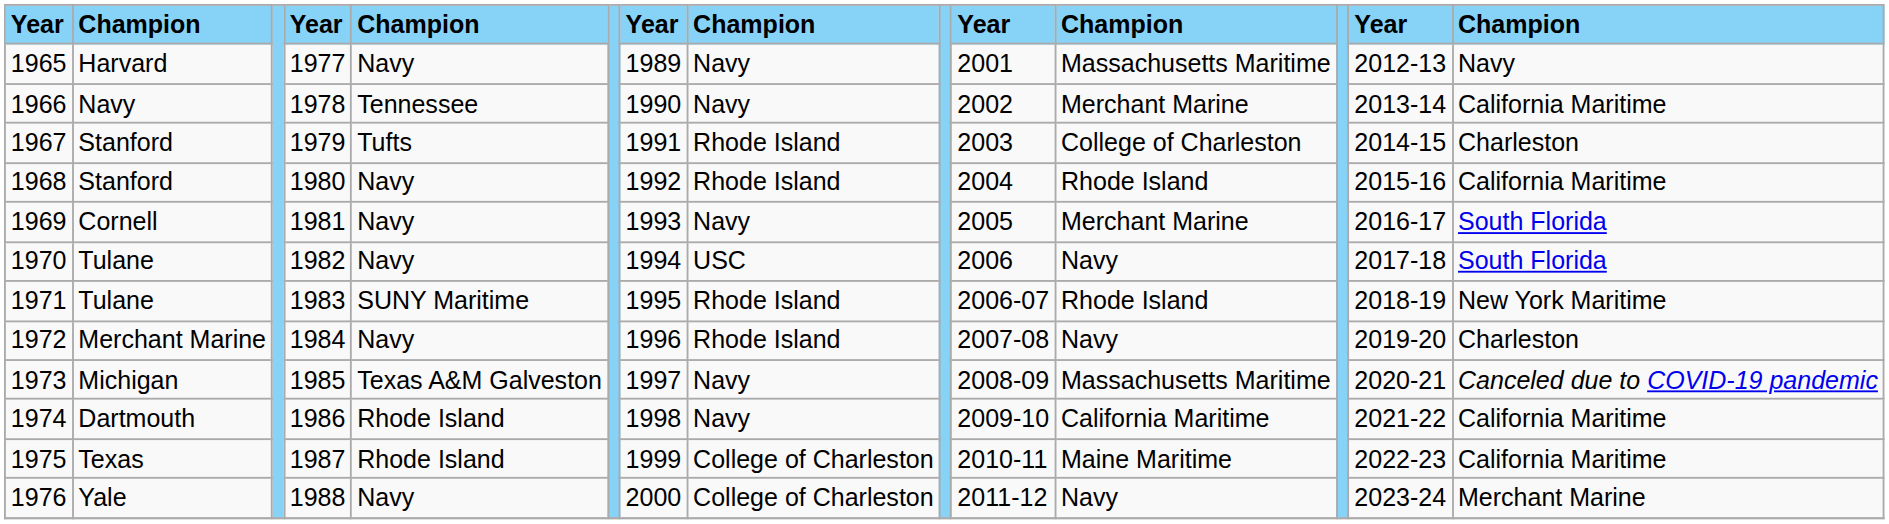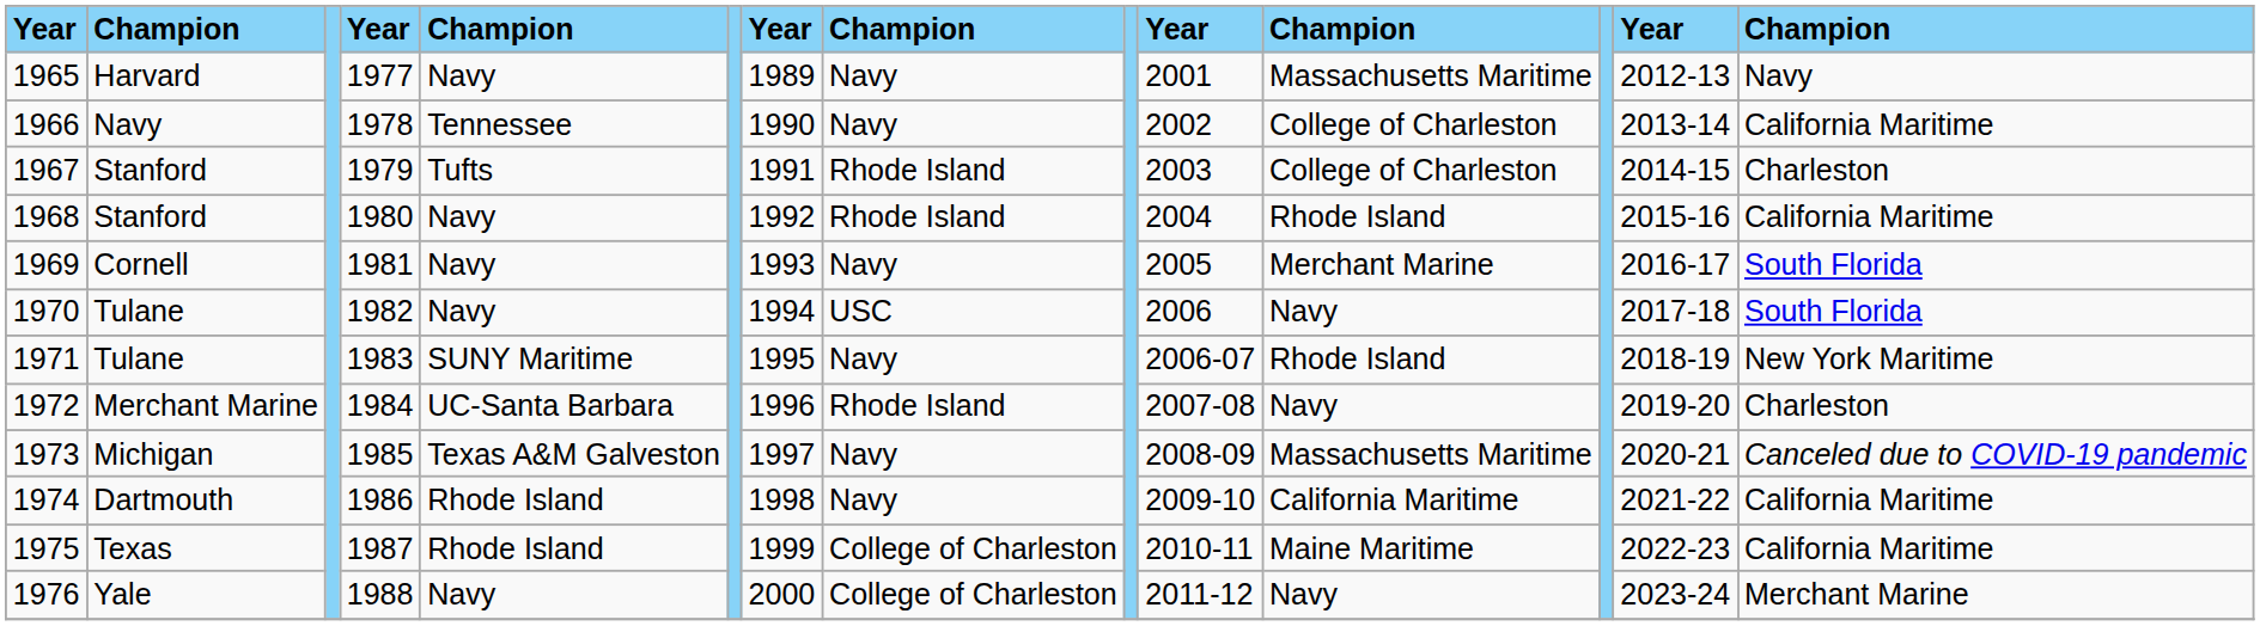1966 | column 11: Merchant Marine -> College of Charleston
1971 | column 8: Rhode Island -> Navy
1972 | column 5: Navy -> UC-Santa Barbara
